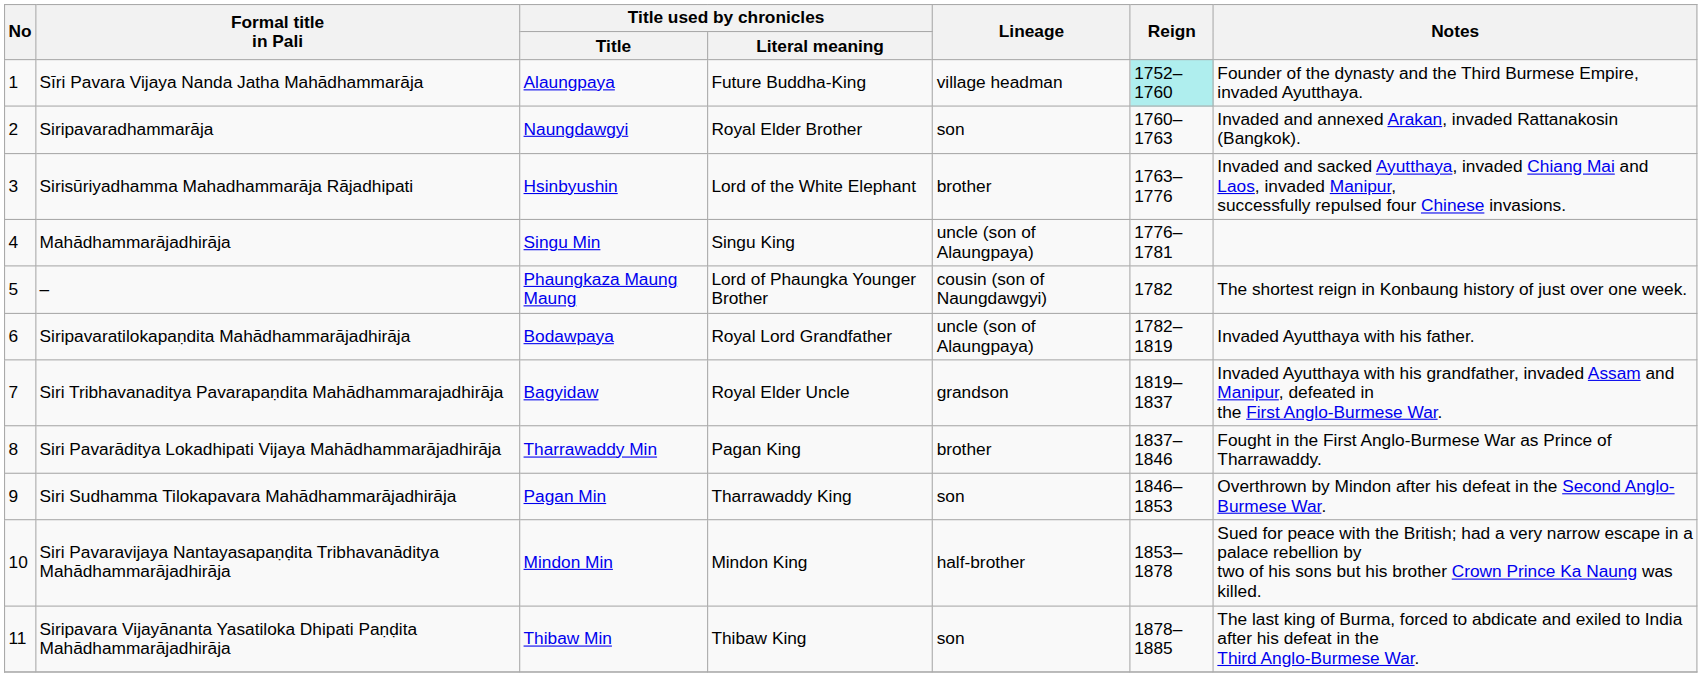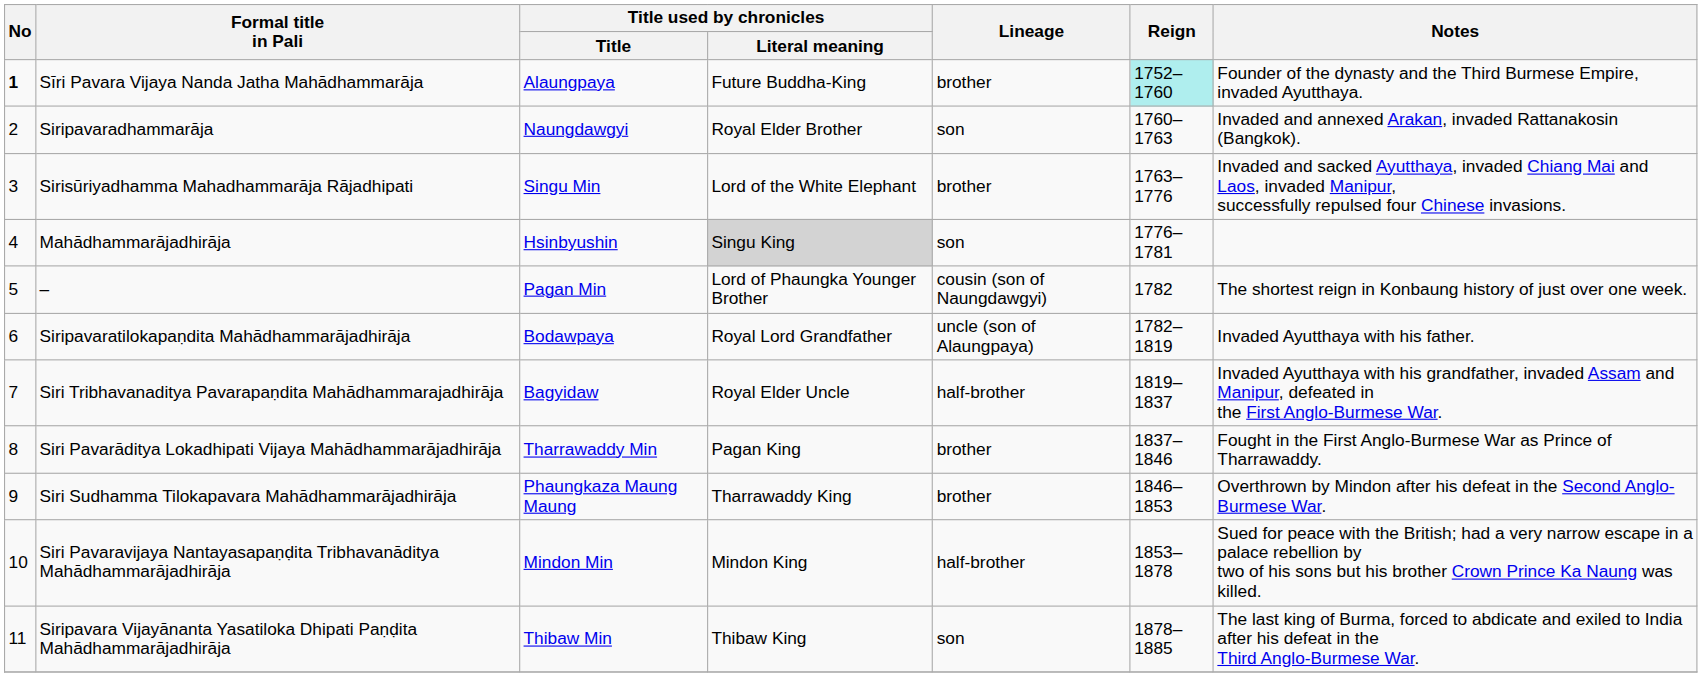Sīri Pavara Vijaya Nanda Jatha Mahādhammarāja | No: normal -> bold
Sīri Pavara Vijaya Nanda Jatha Mahādhammarāja | Lineage: village headman -> brother
Sirisūriyadhamma Mahadhammarāja Rājadhipati | Title used by chronicles / Title: Hsinbyushin -> Singu Min
Mahādhammarājadhirāja | Title used by chronicles / Title: Singu Min -> Hsinbyushin
Mahādhammarājadhirāja | Title used by chronicles / Literal meaning: no background -> lightgrey background
Mahādhammarājadhirāja | Lineage: uncle (son of Alaungpaya) -> son
– | Title used by chronicles / Title: Phaungkaza Maung Maung -> Pagan Min
Siri Tribhavanaditya Pavarapaṇdita Mahādhammarajadhirāja | Lineage: grandson -> half-brother
Siri Sudhamma Tilokapavara Mahādhammarājadhirāja | Title used by chronicles / Title: Pagan Min -> Phaungkaza Maung Maung
Siri Sudhamma Tilokapavara Mahādhammarājadhirāja | Lineage: son -> brother
